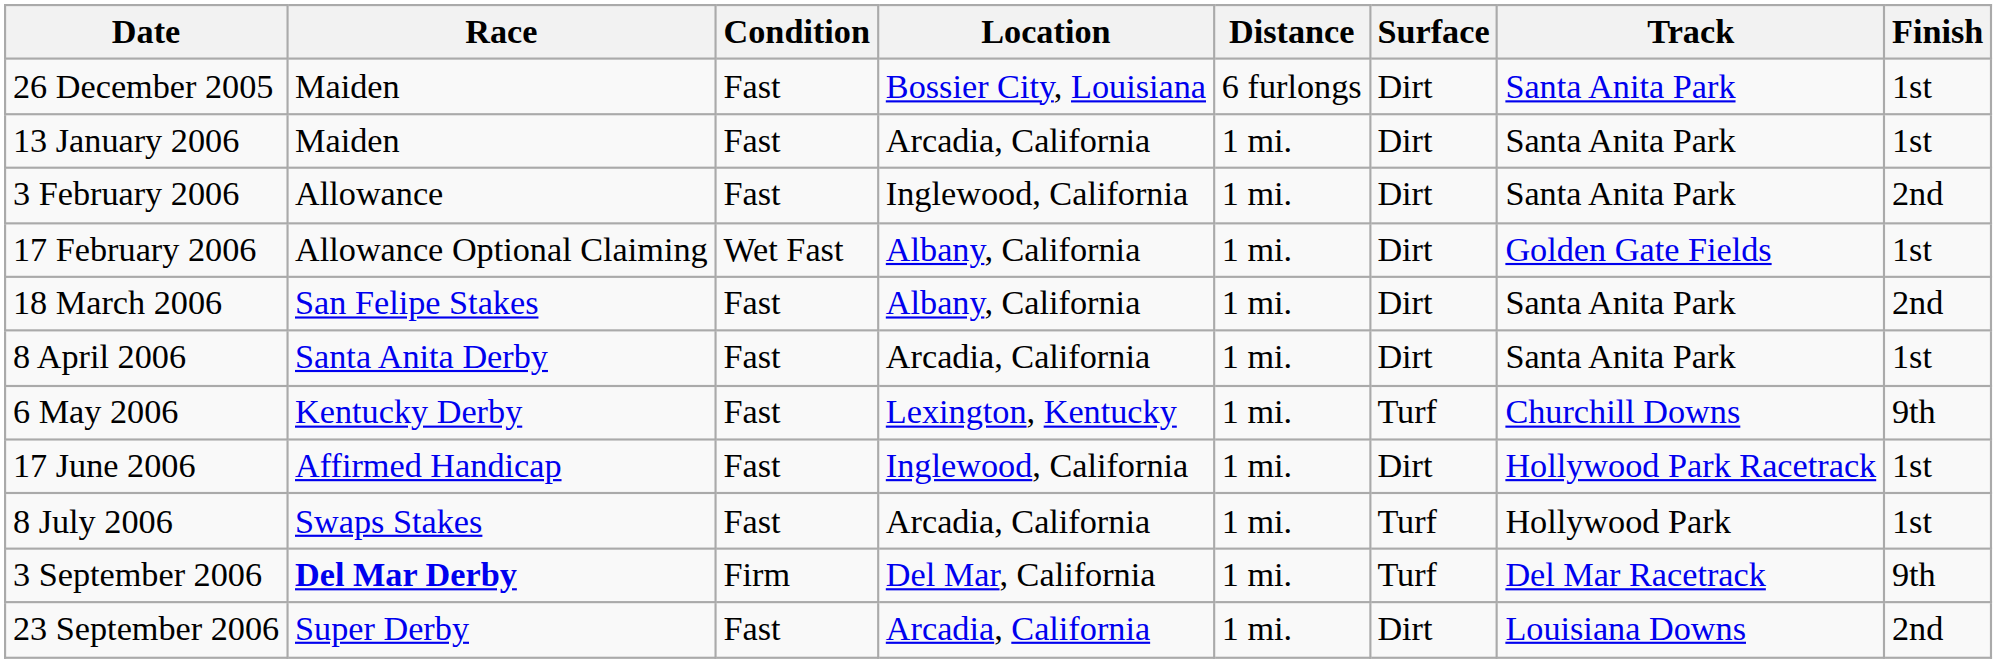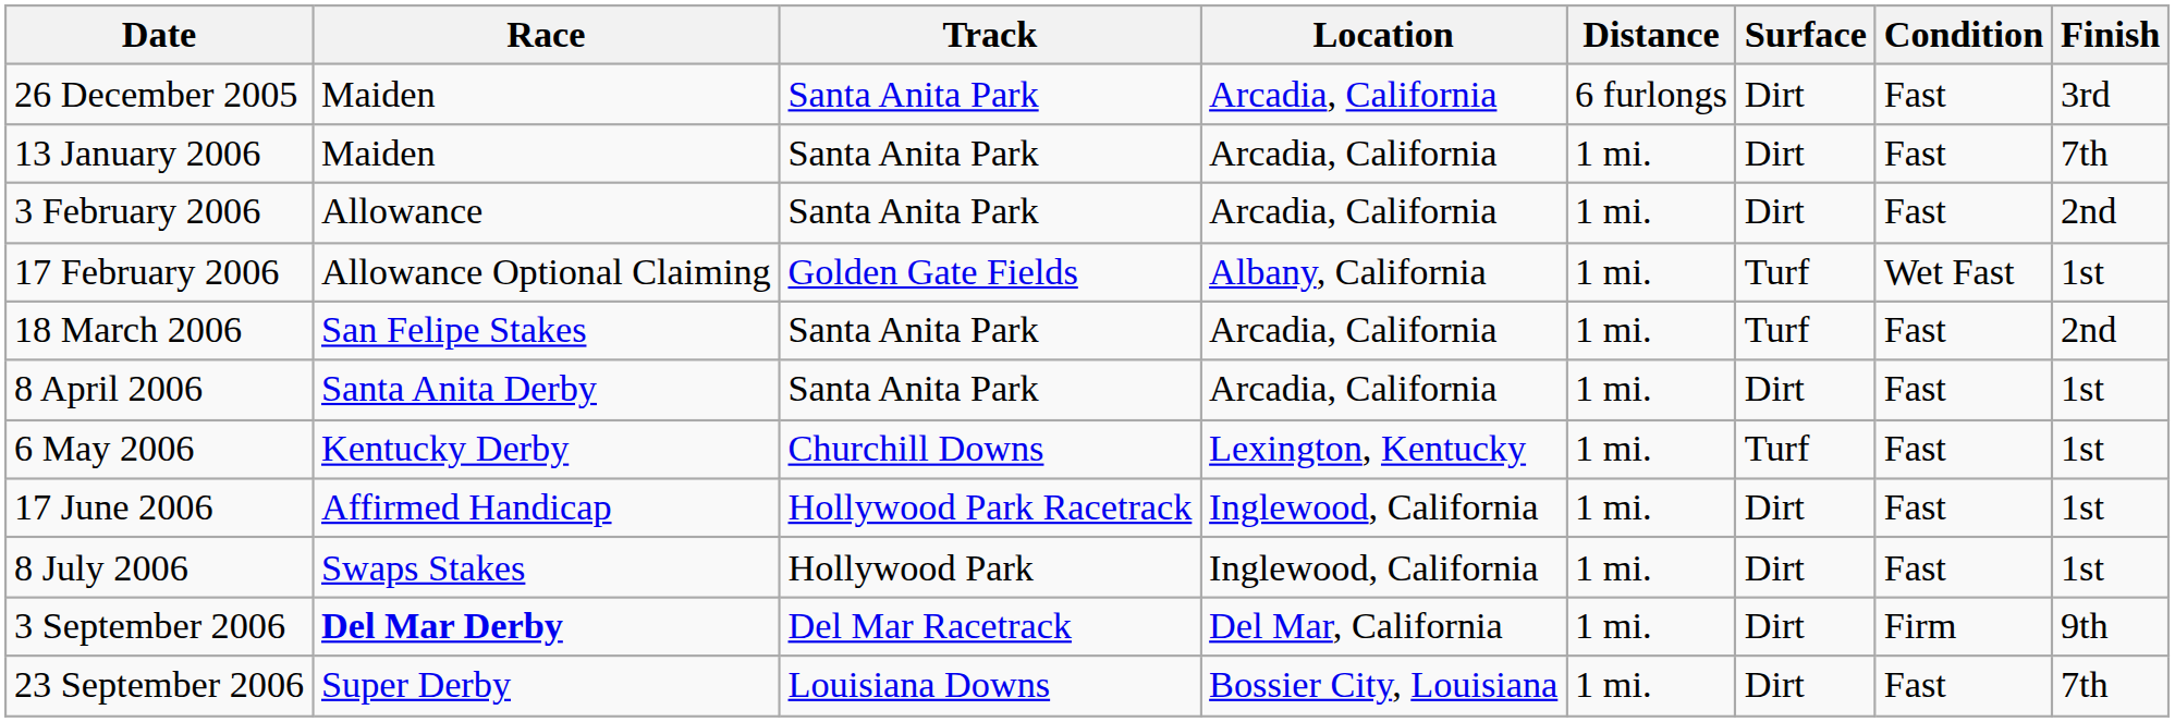columns swapped: Track <-> Condition
26 December 2005 | Location: Bossier City, Louisiana -> Arcadia, California
26 December 2005 | Finish: 1st -> 3rd
13 January 2006 | Finish: 1st -> 7th
3 February 2006 | Location: Inglewood, California -> Arcadia, California
17 February 2006 | Surface: Dirt -> Turf
18 March 2006 | Location: Albany, California -> Arcadia, California
18 March 2006 | Surface: Dirt -> Turf
6 May 2006 | Finish: 9th -> 1st
8 July 2006 | Location: Arcadia, California -> Inglewood, California
8 July 2006 | Surface: Turf -> Dirt
3 September 2006 | Surface: Turf -> Dirt
23 September 2006 | Location: Arcadia, California -> Bossier City, Louisiana
23 September 2006 | Finish: 2nd -> 7th
